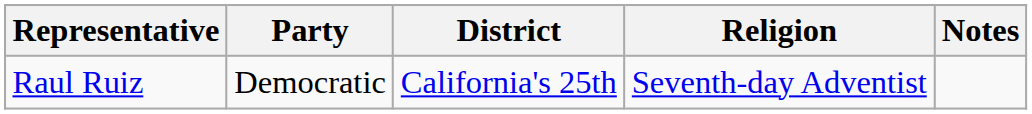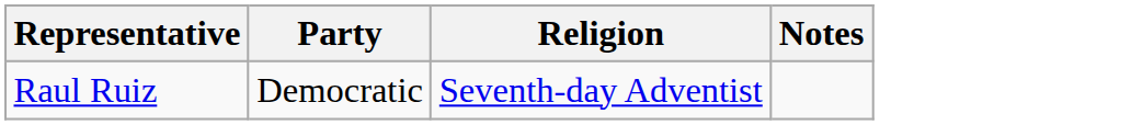- column: District | California's 25th
